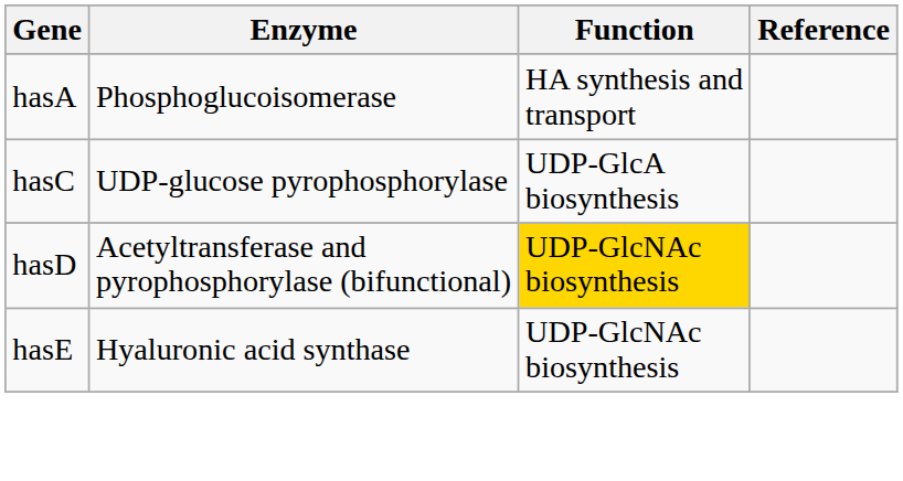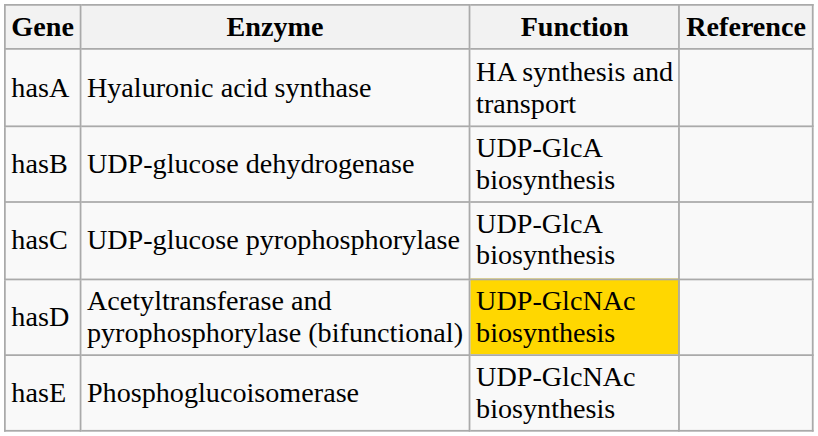hasA | Enzyme: Phosphoglucoisomerase -> Hyaluronic acid synthase
+ row: hasB | UDP-glucose dehydrogenase | UDP-GlcA biosynthesis
hasE | Enzyme: Hyaluronic acid synthase -> Phosphoglucoisomerase
